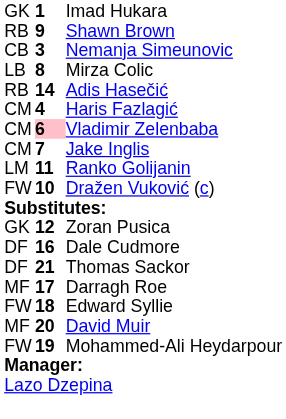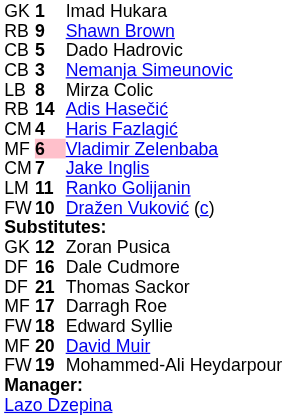+ row: CB | 5 | Dado Hadrovic
Vladimir Zelenbaba | column 1: CM -> MF
